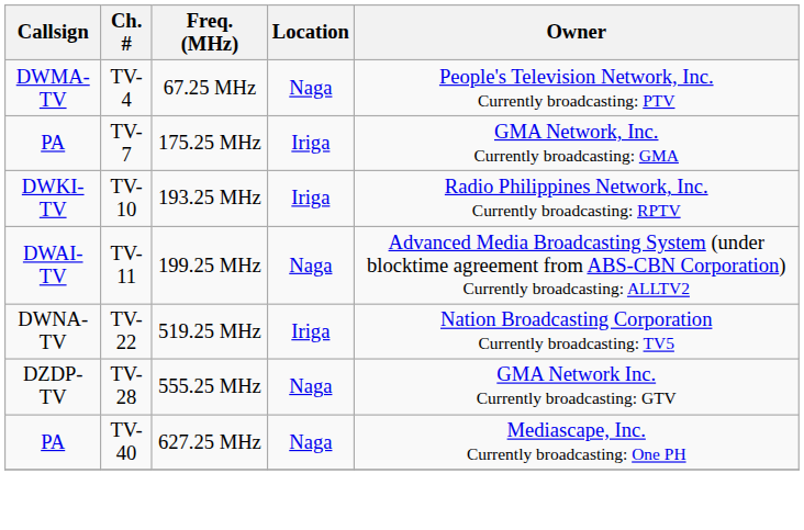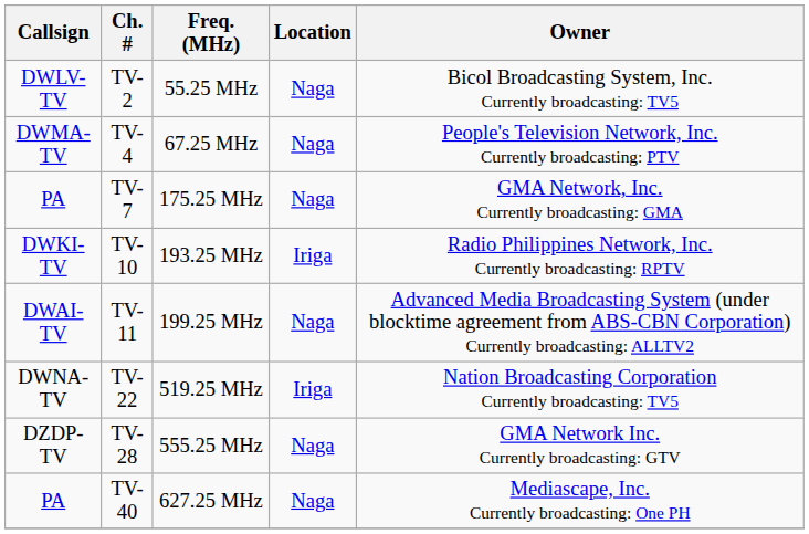+ row: DWLV-TV | TV-2 | 55.25 MHz | Naga | Bicol Broadcasting System, Inc. Currently broadcasting: TV5
TV-7 | Location: Iriga -> Naga
